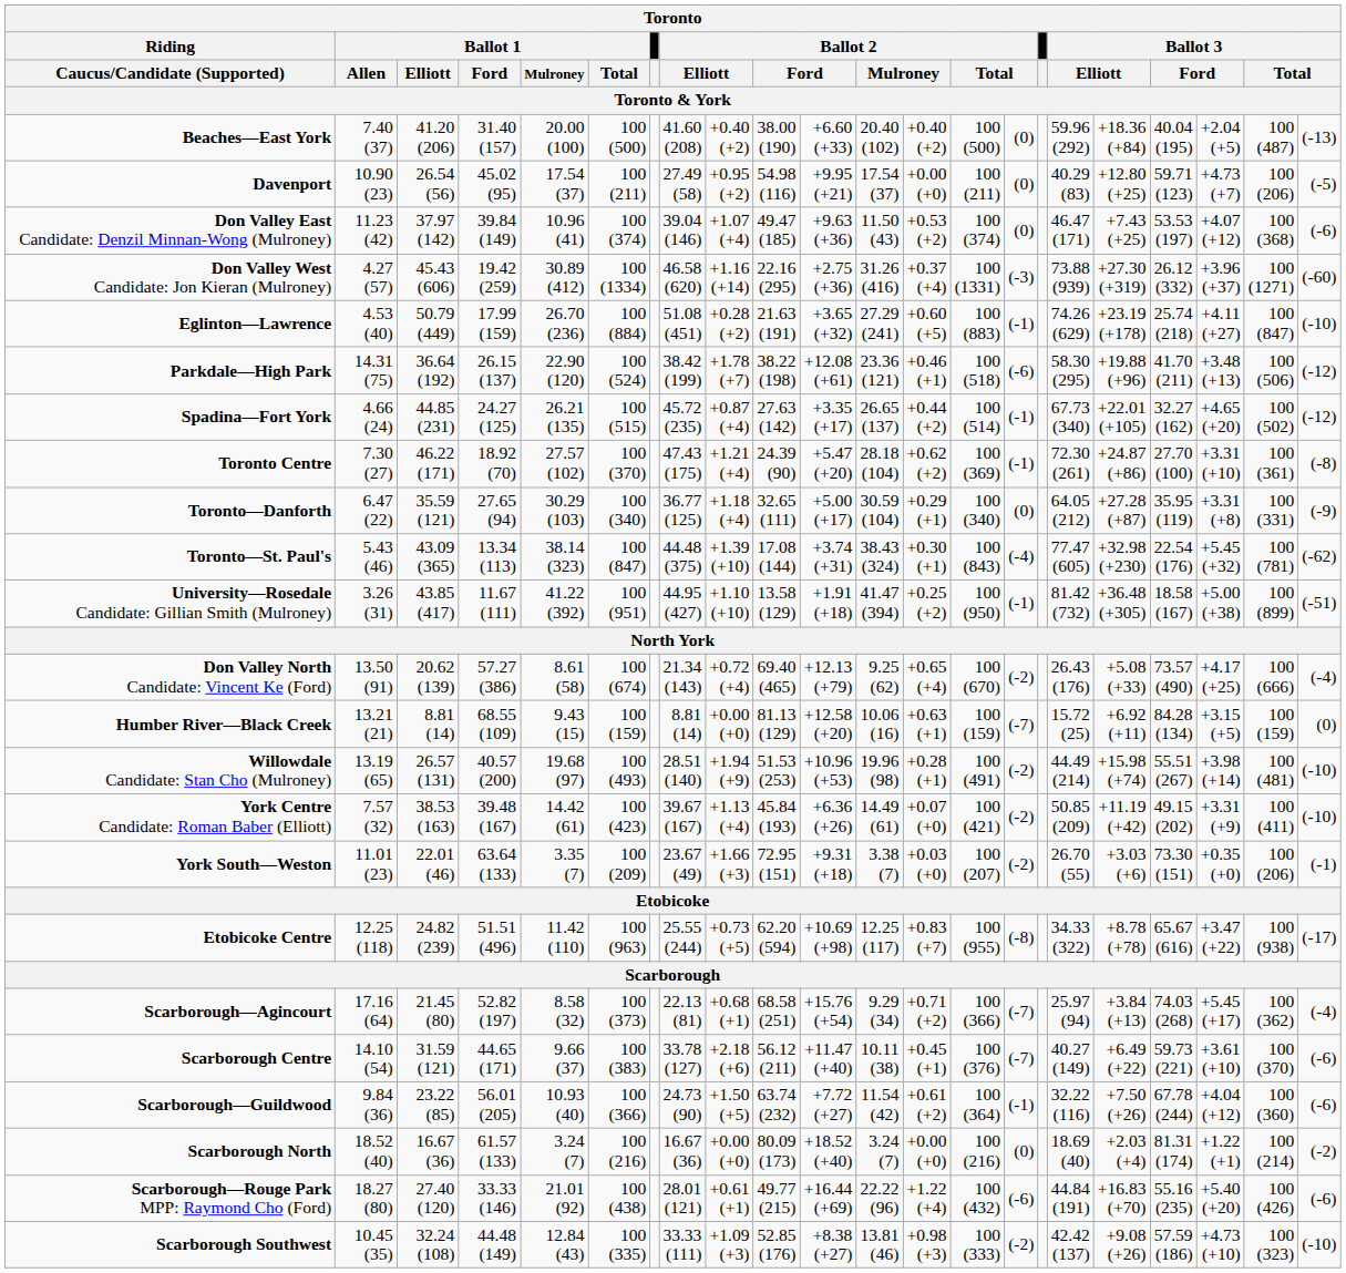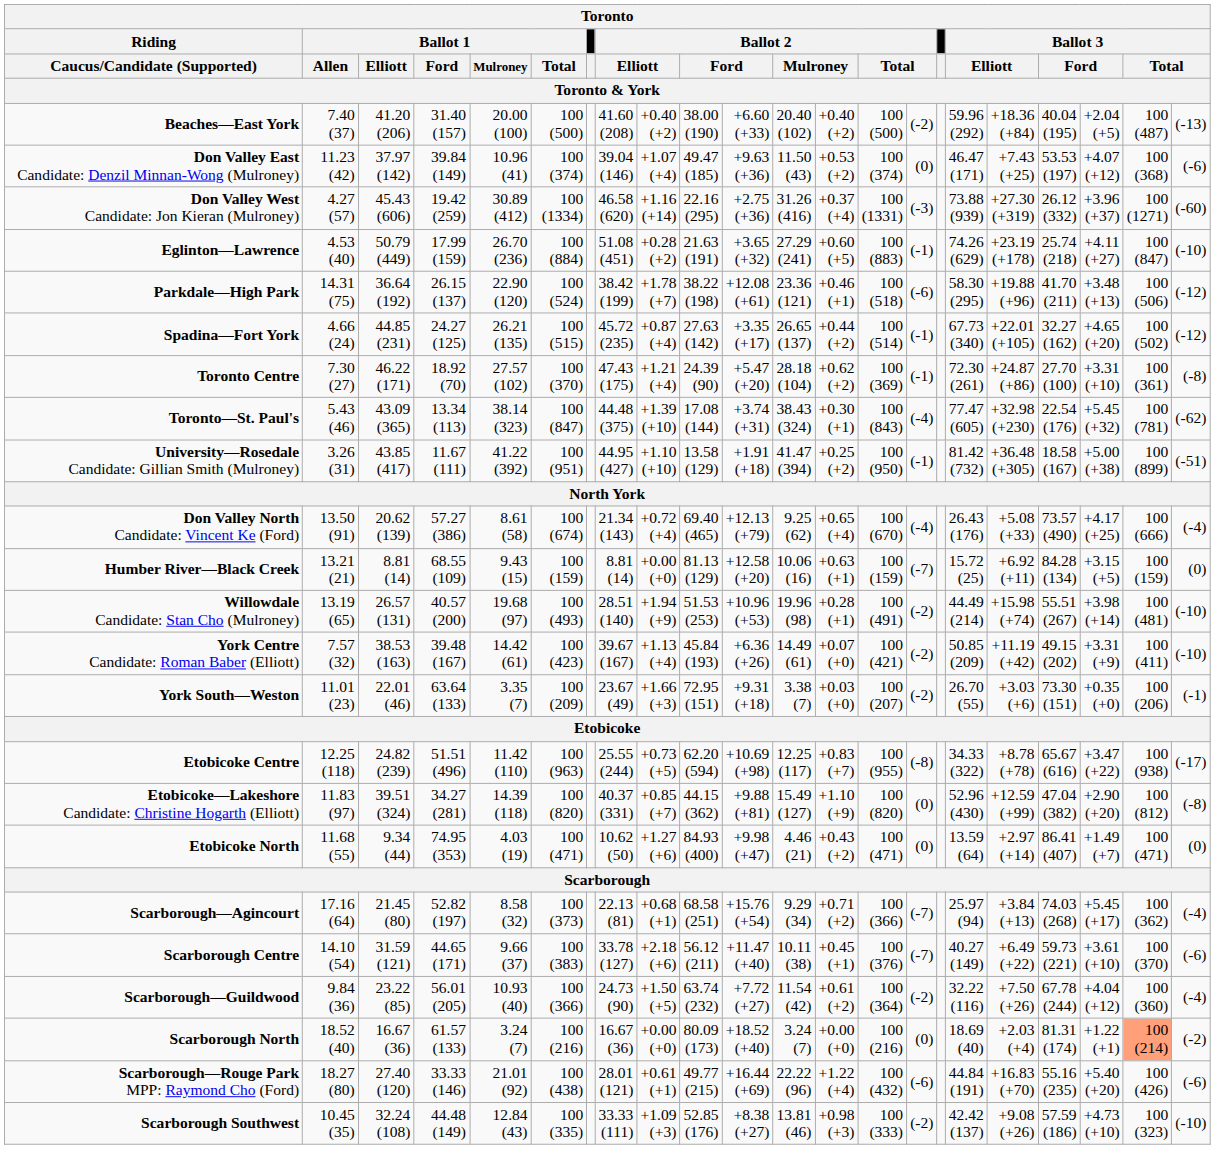Beaches—East York | column 15: (0) -> (-2)
- row: Davenport | 10.90 (23) | 26.54 (56) | 45.02 (95) | 17.54 (37) | 100 (211) | 27.49 (58) | +0.95 (+2) | 54.98 (116) | +9.95 (+21) | 17.54 (37) | +0.00 (+0) | 100 (211) | (0) | 40.29 (83) | +12.80 (+25) | 59.71 (123) | +4.73 (+7) | 100 (206) | (-5)
- row: Toronto—Danforth | 6.47 (22) | 35.59 (121) | 27.65 (94) | 30.29 (103) | 100 (340) | 36.77 (125) | +1.18 (+4) | 32.65 (111) | +5.00 (+17) | 30.59 (104) | +0.29 (+1) | 100 (340) | (0) | 64.05 (212) | +27.28 (+87) | 35.95 (119) | +3.31 (+8) | 100 (331) | (-9)
Don Valley North Candidate: Vincent Ke (Ford) | column 15: (-2) -> (-4)
+ row: Etobicoke—Lakeshore Candidate: Christine Hogarth (Elliott) | 11.83 (97) | 39.51 (324) | 34.27 (281) | 14.39 (118) | 100 (820) | 40.37 (331) | +0.85 (+7) | 44.15 (362) | +9.88 (+81) | 15.49 (127) | +1.10 (+9) | 100 (820) | (0) | 52.96 (430) | +12.59 (+99) | 47.04 (382) | +2.90 (+20) | 100 (812) | (-8)
+ row: Etobicoke North | 11.68 (55) | 9.34 (44) | 74.95 (353) | 4.03 (19) | 100 (471) | 10.62 (50) | +1.27 (+6) | 84.93 (400) | +9.98 (+47) | 4.46 (21) | +0.43 (+2) | 100 (471) | (0) | 13.59 (64) | +2.97 (+14) | 86.41 (407) | +1.49 (+7) | 100 (471) | (0)
Scarborough—Guildwood | column 15: (-1) -> (-2)
Scarborough—Guildwood | column 22: (-6) -> (-4)
Scarborough North | column 21: no background -> lightsalmon background
